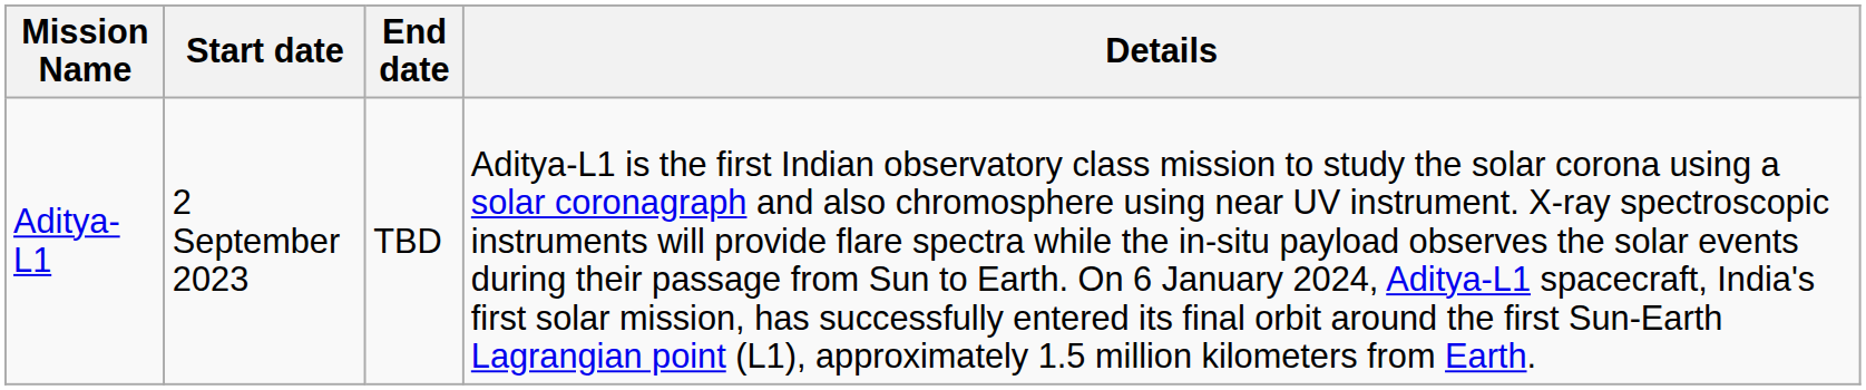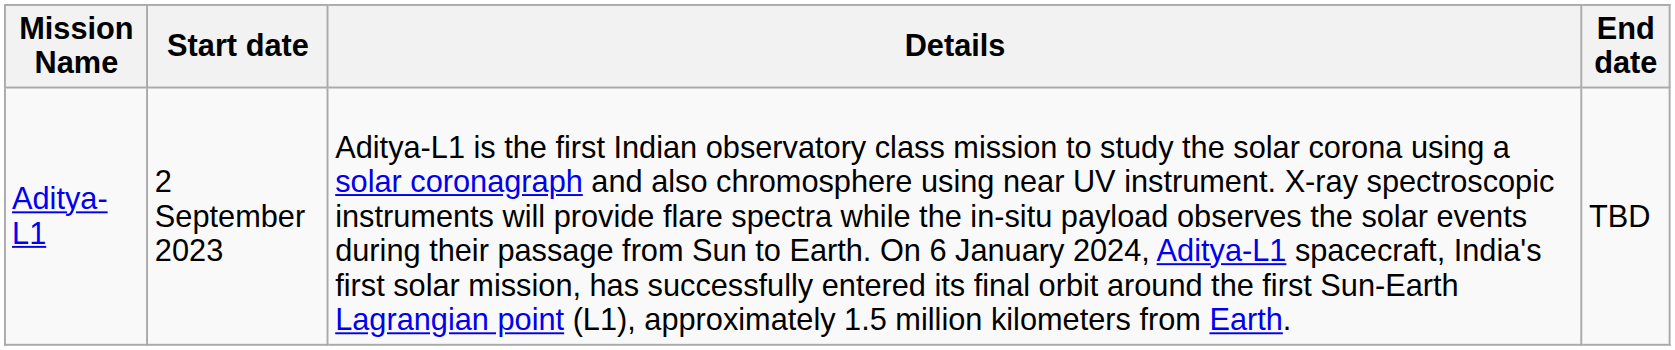columns swapped: End date <-> Details
